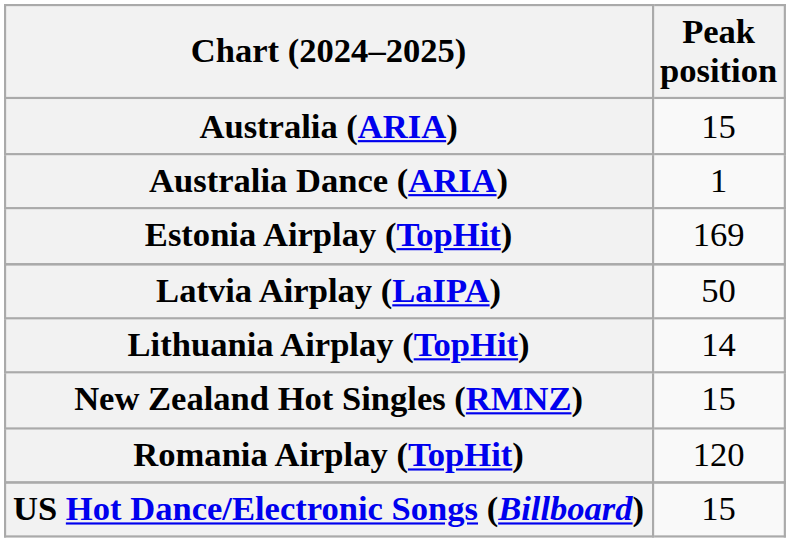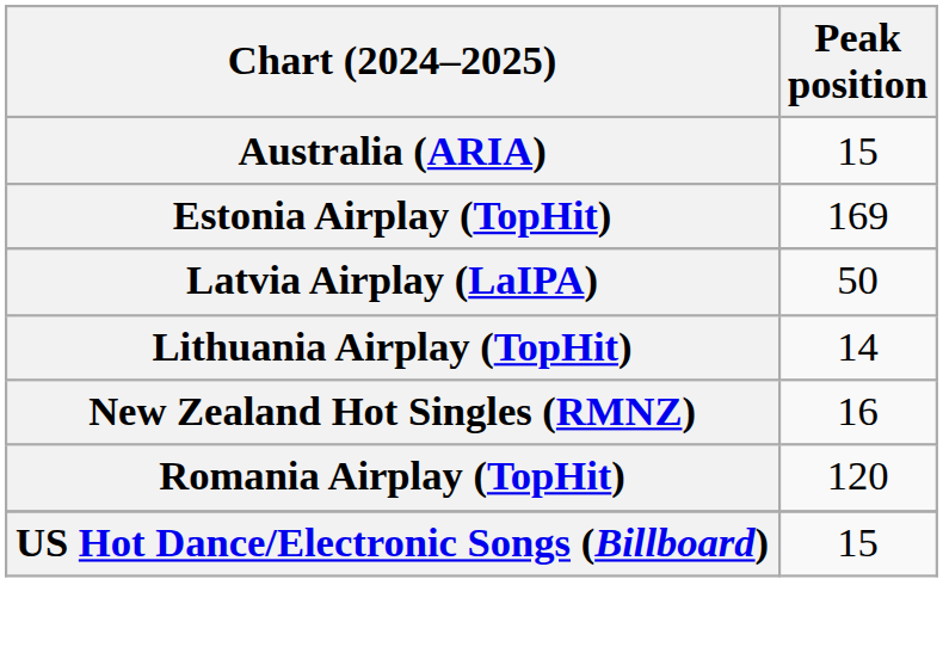- row: Australia Dance (ARIA) | 1
New Zealand Hot Singles (RMNZ) | Peak position: 15 -> 16
